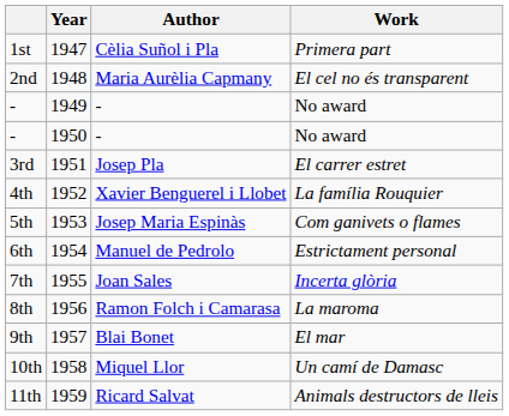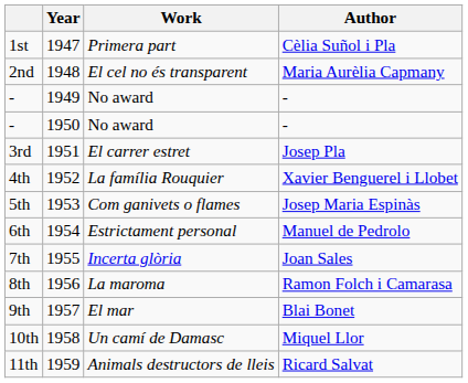columns swapped: Work <-> Author
